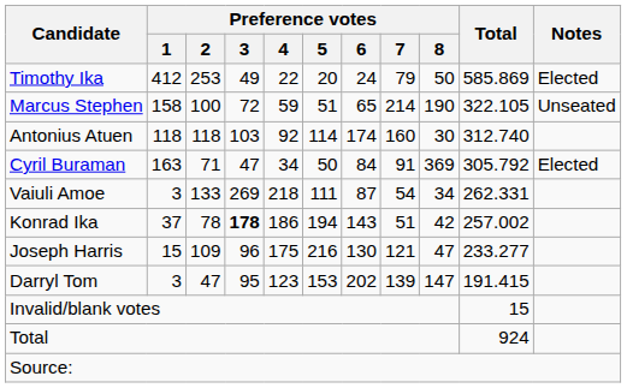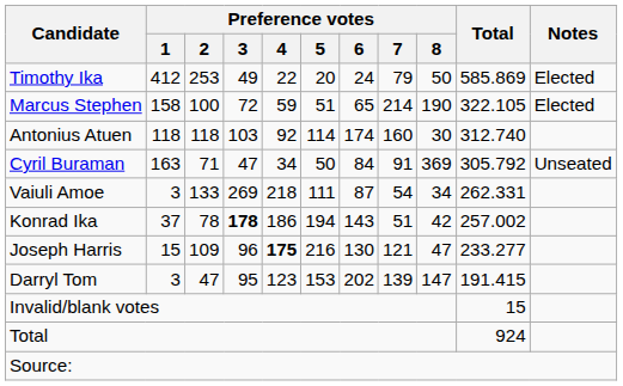Marcus Stephen | Notes: Unseated -> Elected
Cyril Buraman | Notes: Elected -> Unseated
Joseph Harris | Preference votes / 4: normal -> bold
